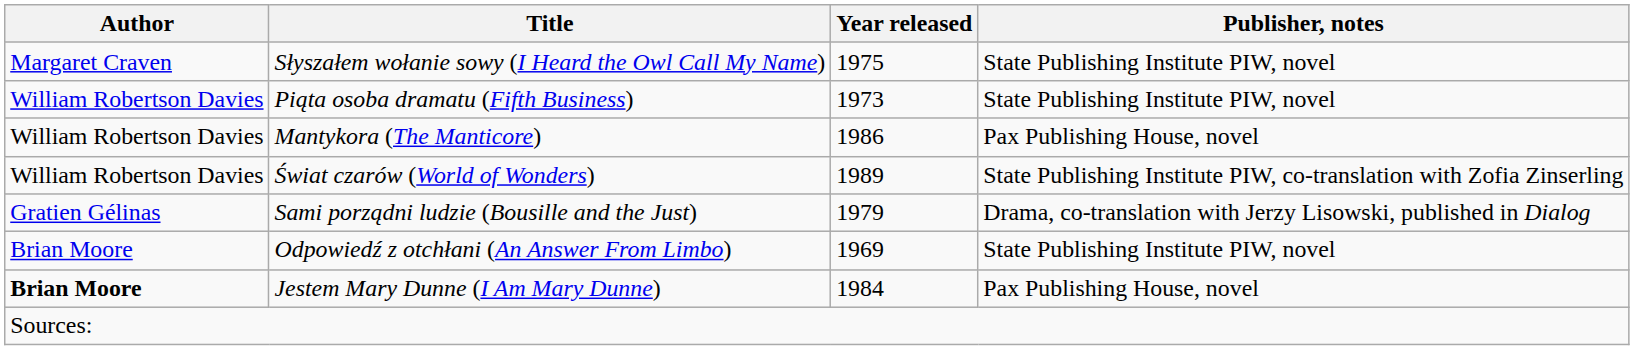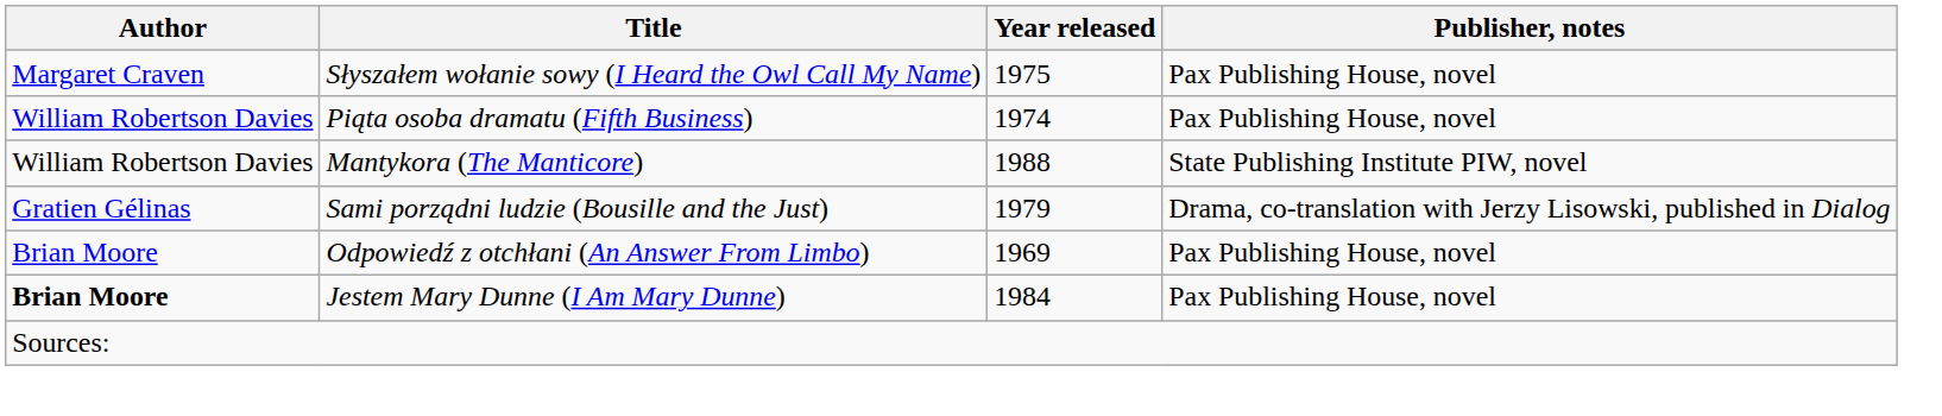Słyszałem wołanie sowy (I Heard the Owl Call My Name) | Publisher, notes: State Publishing Institute PIW, novel -> Pax Publishing House, novel
Piąta osoba dramatu (Fifth Business) | Year released: 1973 -> 1974
Piąta osoba dramatu (Fifth Business) | Publisher, notes: State Publishing Institute PIW, novel -> Pax Publishing House, novel
Mantykora (The Manticore) | Year released: 1986 -> 1988
Mantykora (The Manticore) | Publisher, notes: Pax Publishing House, novel -> State Publishing Institute PIW, novel
- row: William Robertson Davies | Świat czarów (World of Wonders) | 1989 | State Publishing Institute PIW, co-translation with Zofia Zinserling
Odpowiedź z otchłani (An Answer From Limbo) | Publisher, notes: State Publishing Institute PIW, novel -> Pax Publishing House, novel
